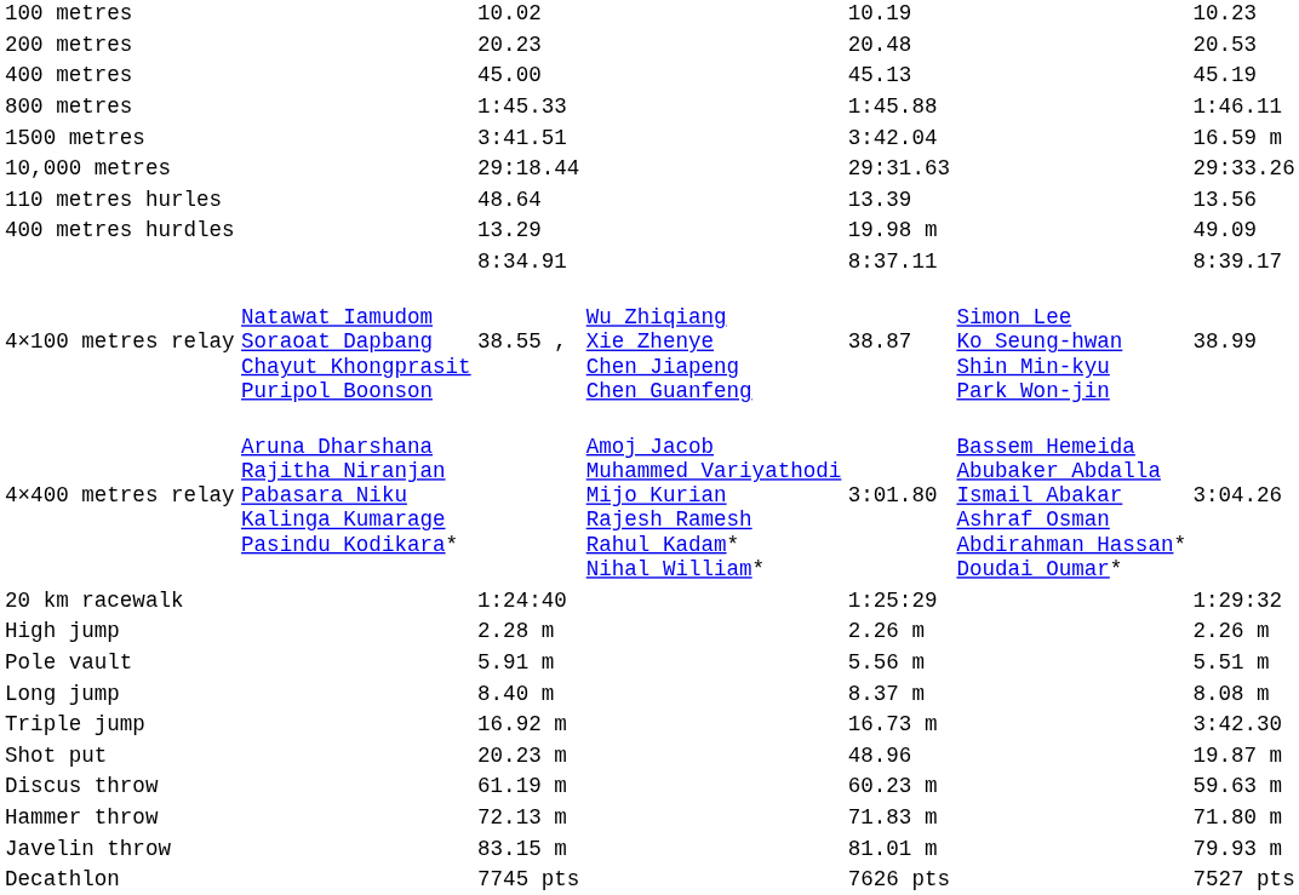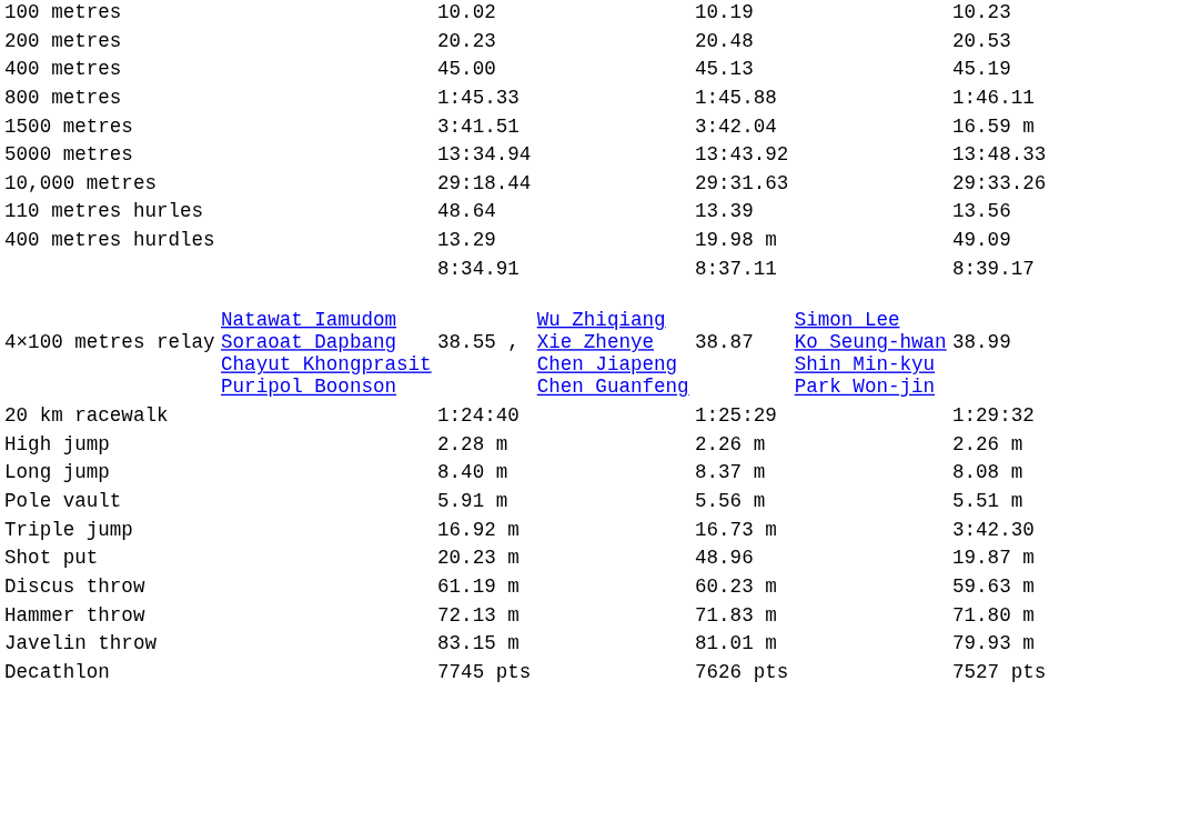+ row: 5000 metres | 13:34.94 | 13:43.92 | 13:48.33
- row: 4×400 metres relay | Aruna Dharshana Rajitha Niranjan Pabasara Niku Kalinga Kumarage Pasindu Kodikara* | Amoj Jacob Muhammed Variyathodi Mijo Kurian Rajesh Ramesh Rahul Kadam* Nihal William* | 3:01.80 | Bassem Hemeida Abubaker Abdalla Ismail Abakar Ashraf Osman Abdirahman Hassan* Doudai Oumar* | 3:04.26
rows swapped: Pole vault <-> Long jump
